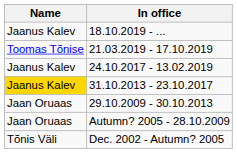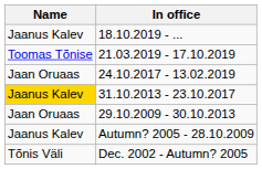24.10.2017 - 13.02.2019 | Name: Jaanus Kalev -> Jaan Oruaas
Autumn? 2005 - 28.10.2009 | Name: Jaan Oruaas -> Jaanus Kalev
